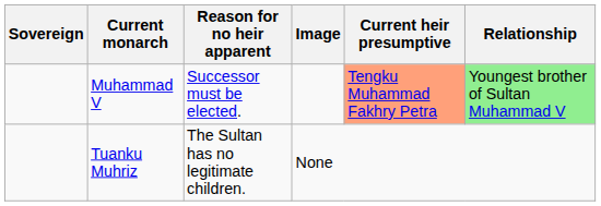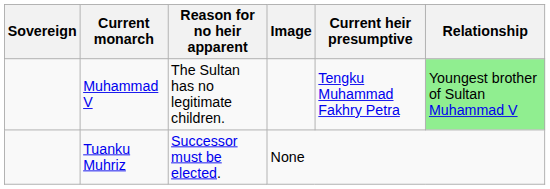Muhammad V | Reason for no heir apparent: Successor must be elected. -> The Sultan has no legitimate children.
Muhammad V | Current heir presumptive: lightsalmon background -> no background
Tuanku Muhriz | Reason for no heir apparent: The Sultan has no legitimate children. -> Successor must be elected.
